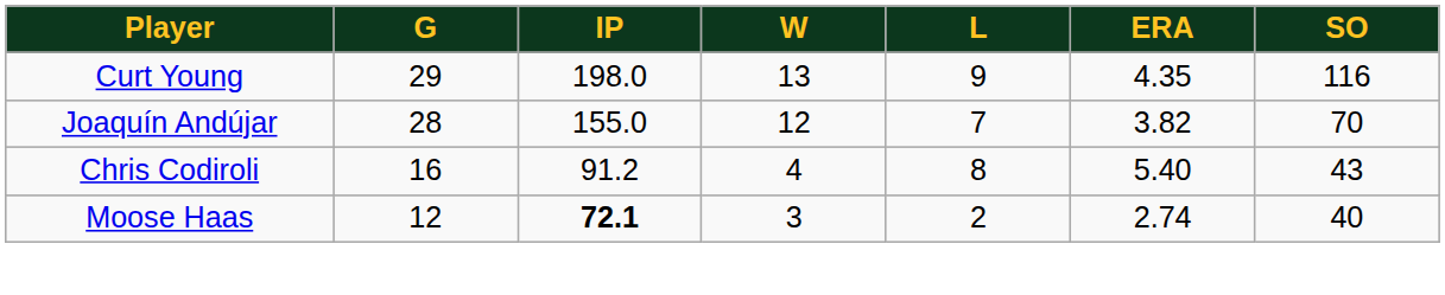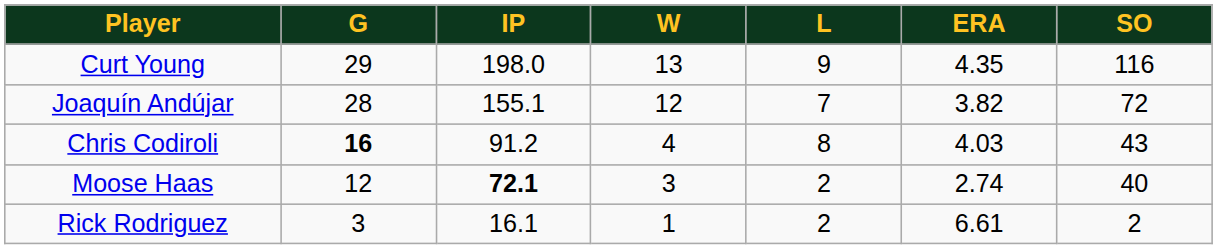Joaquín Andújar | IP: 155.0 -> 155.1
Joaquín Andújar | SO: 70 -> 72
Chris Codiroli | G: normal -> bold
Chris Codiroli | ERA: 5.40 -> 4.03
+ row: Rick Rodriguez | 3 | 16.1 | 1 | 2 | 6.61 | 2
